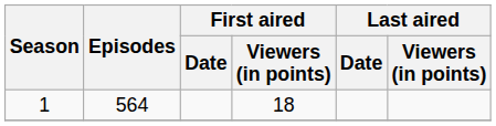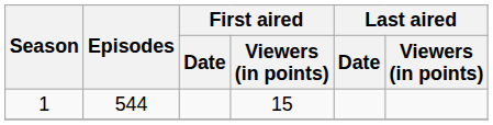1 | Episodes: 564 -> 544
1 | First aired / Viewers (in points): 18 -> 15
